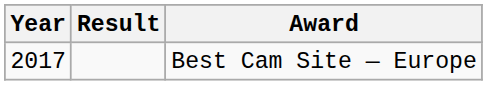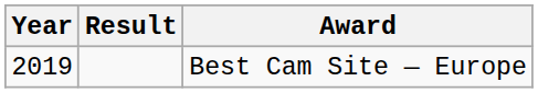Best Cam Site — Europe | Year: 2017 -> 2019
